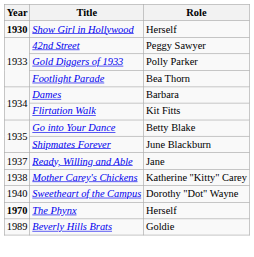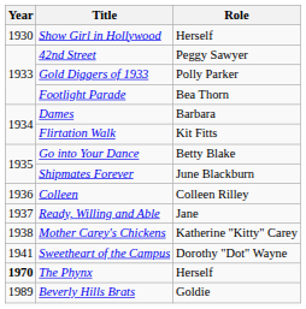Show Girl in Hollywood | Year: bold -> normal
+ row: 1936 | Colleen | Colleen Rilley
Sweetheart of the Campus | Year: 1940 -> 1941
